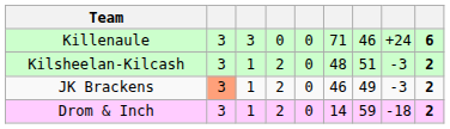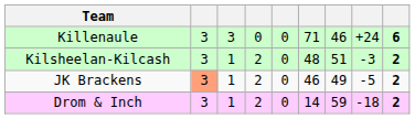JK Brackens | column 8: -3 -> -5
